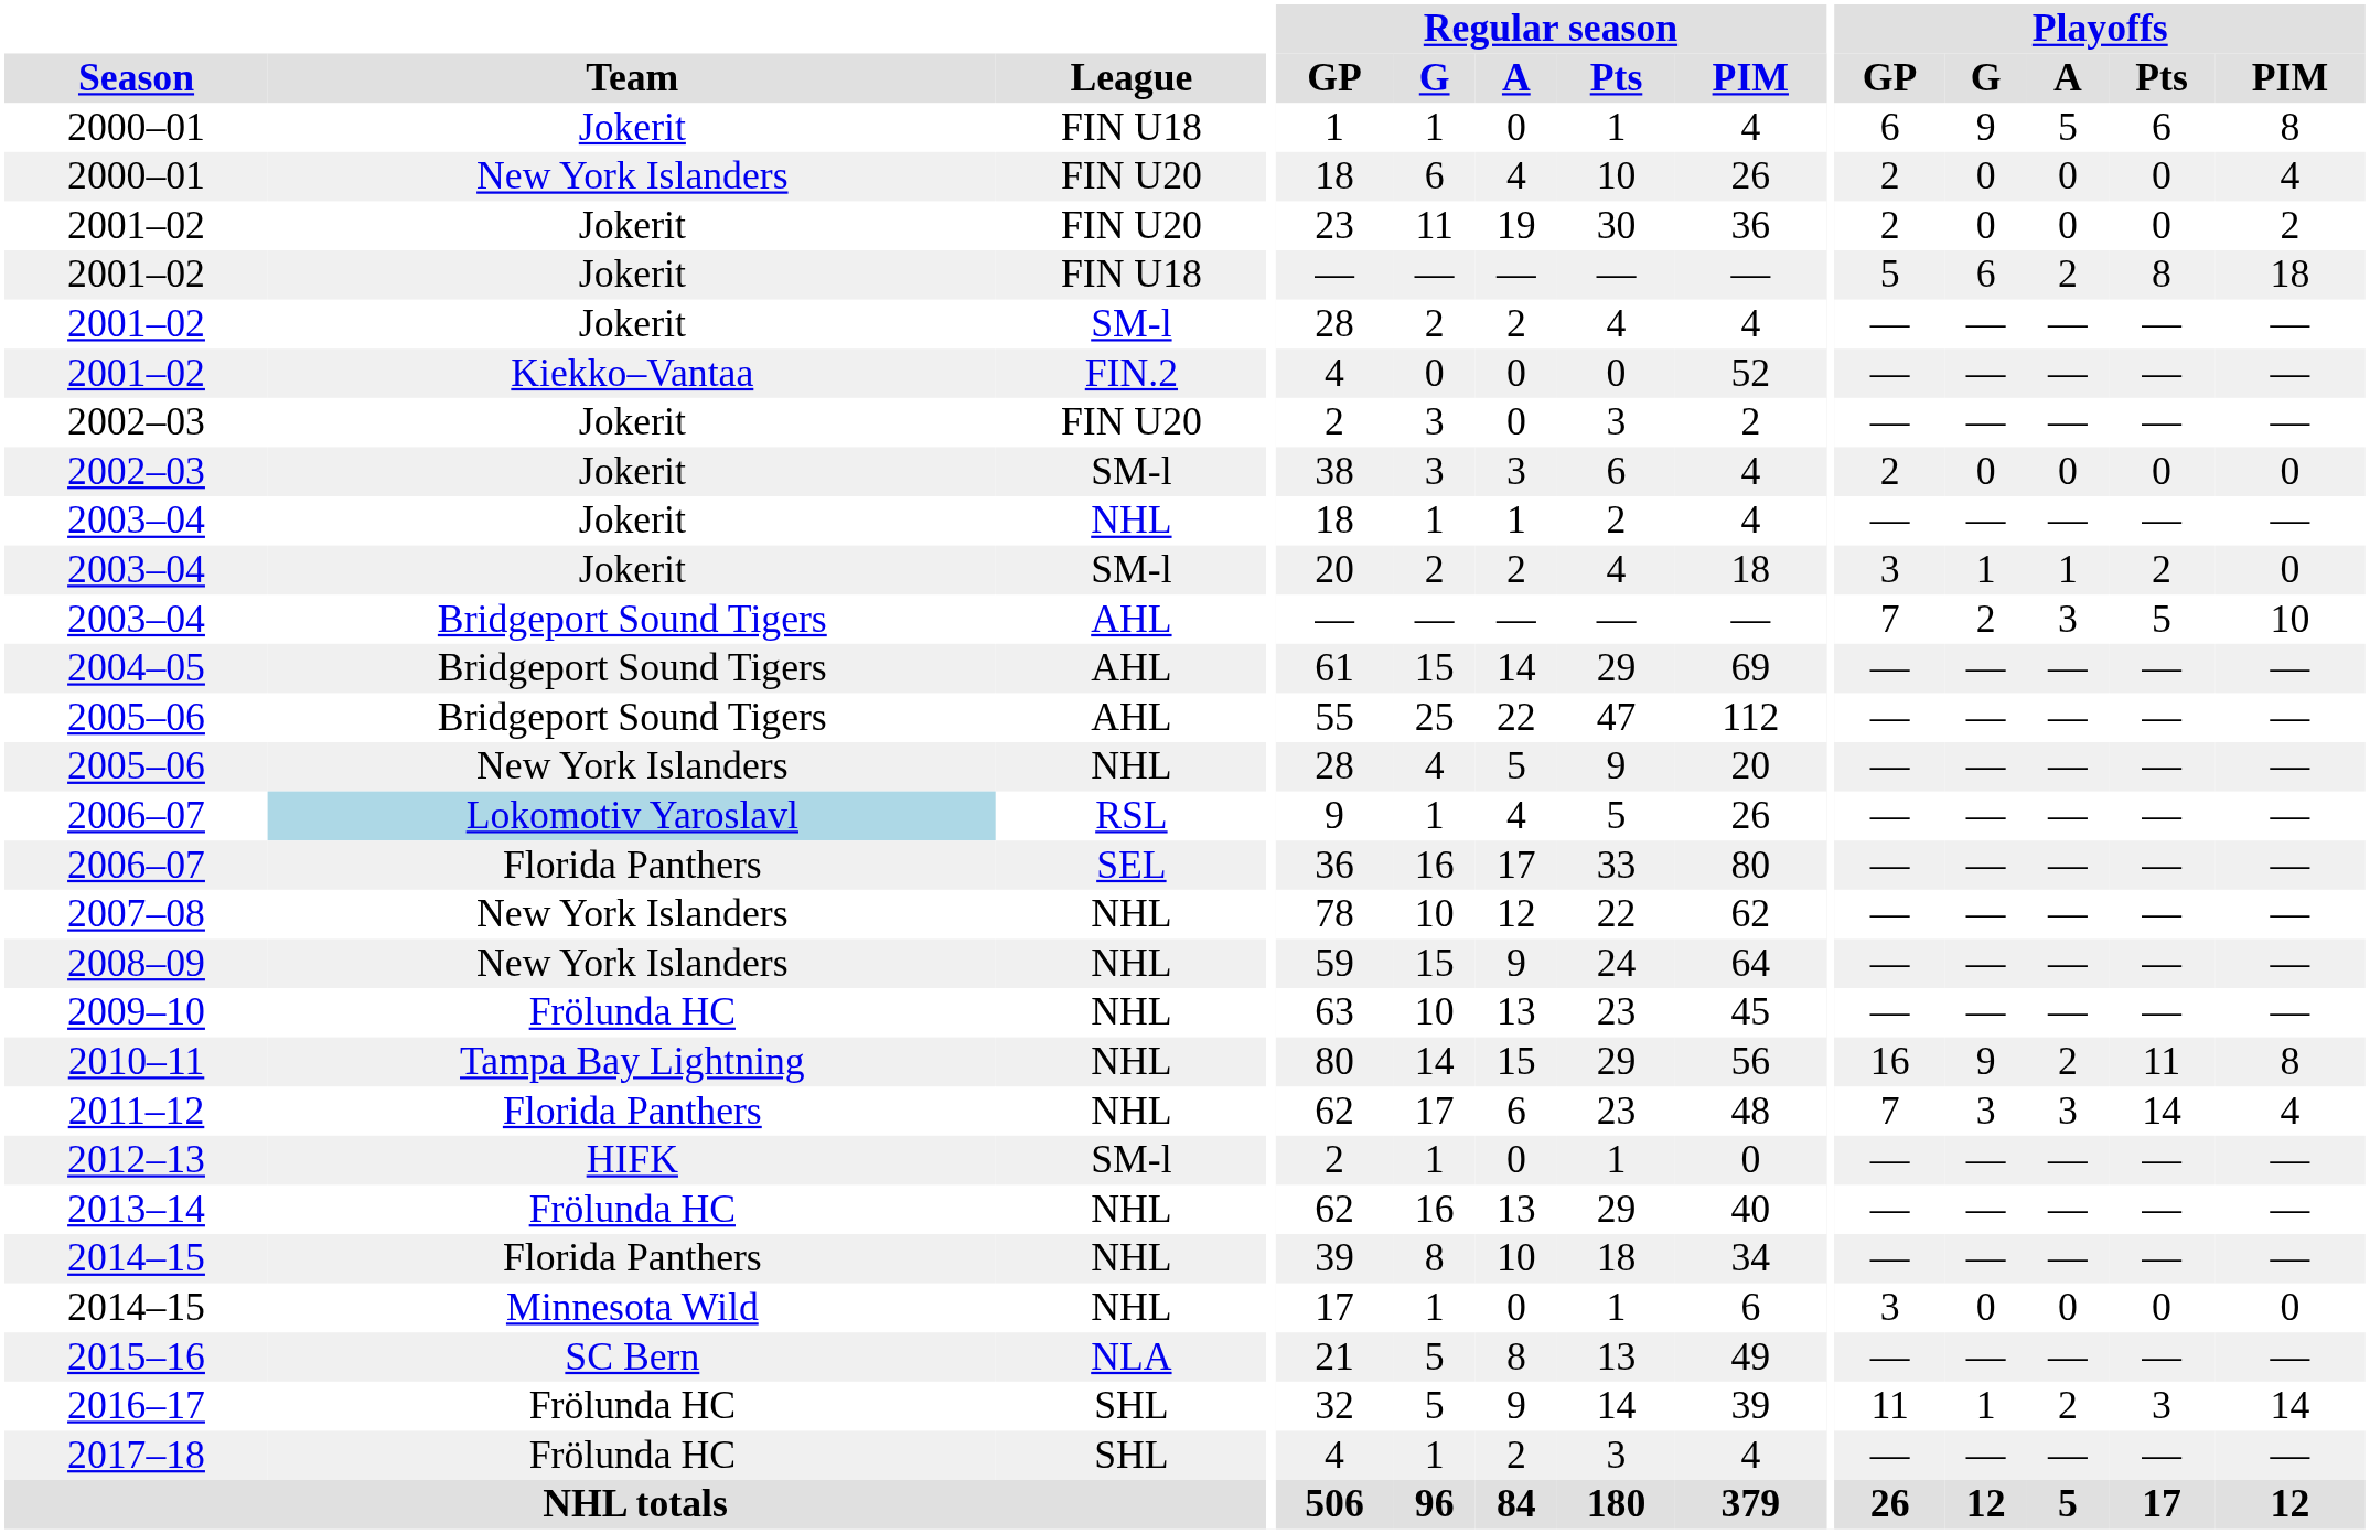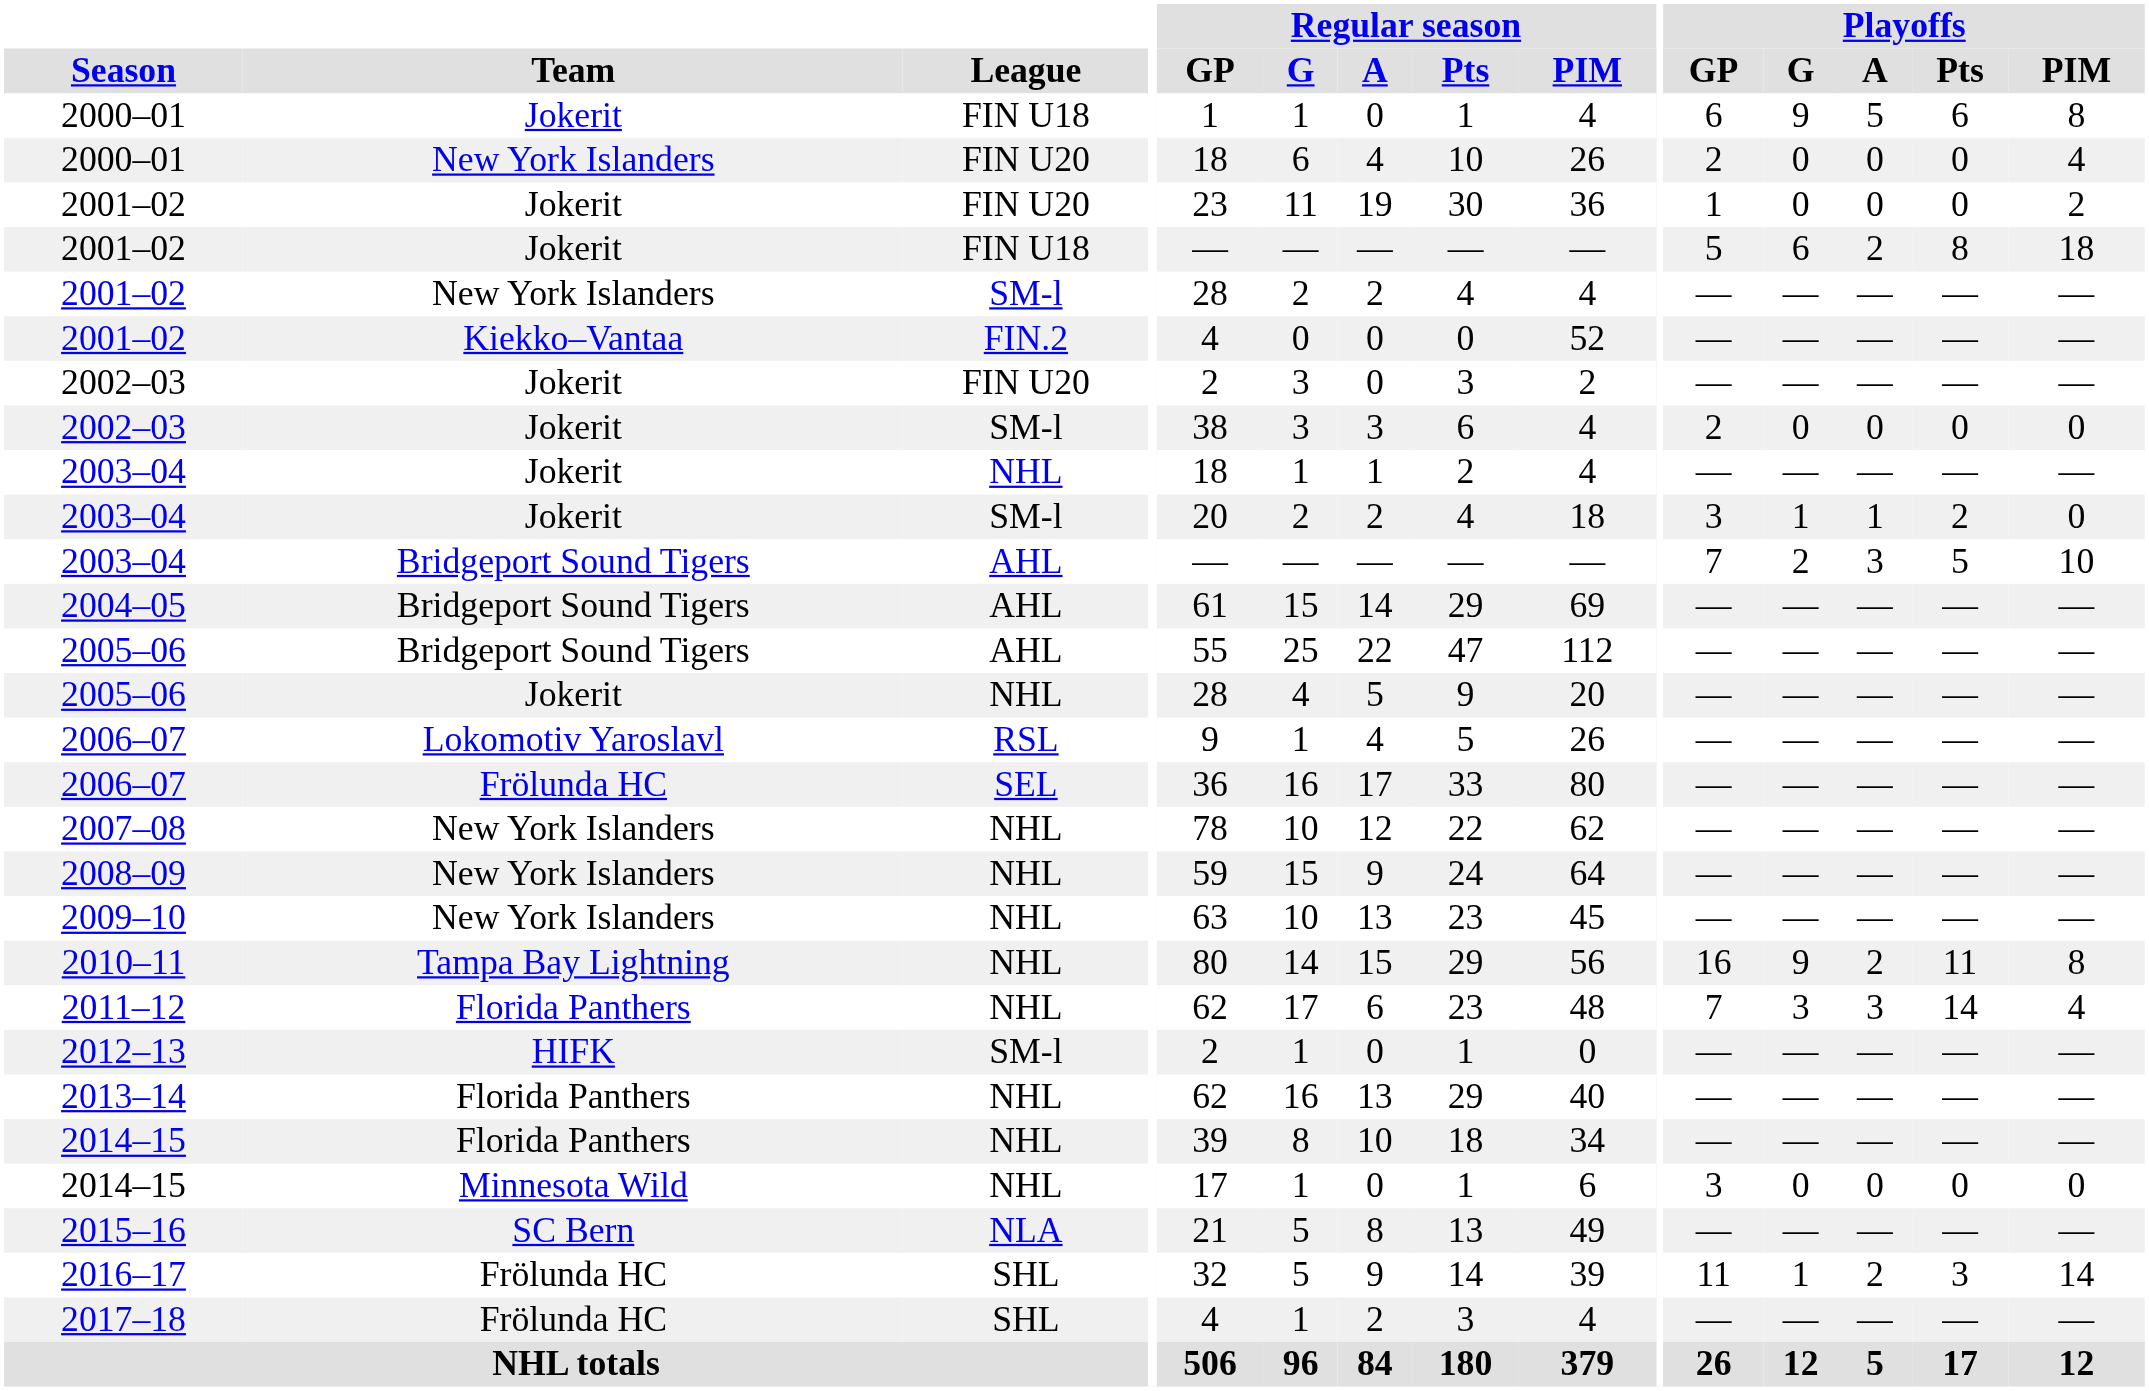2001–02 / FIN U20 | Playoffs / GP: 2 -> 1
2001–02 / SM-l | Team: Jokerit -> New York Islanders
2005–06 / NHL | Team: New York Islanders -> Jokerit
2006–07 / RSL | Team: lightblue background -> no background
2006–07 / SEL | Team: Florida Panthers -> Frölunda HC
2009–10 | Team: Frölunda HC -> New York Islanders
2013–14 | Team: Frölunda HC -> Florida Panthers
